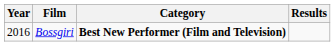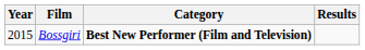Bossgiri | Year: 2016 -> 2015
